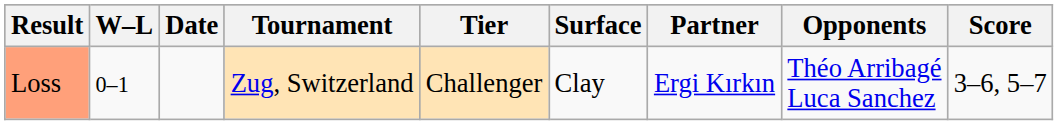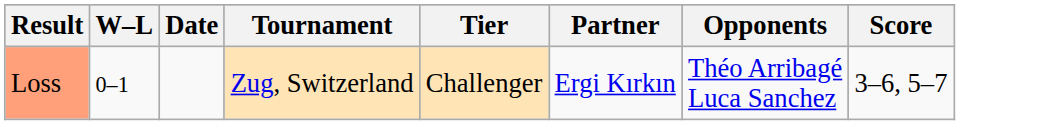- column: Surface | Clay
